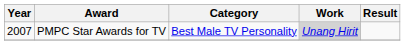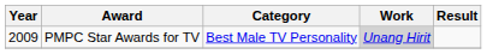PMPC Star Awards for TV | Year: 2007 -> 2009
